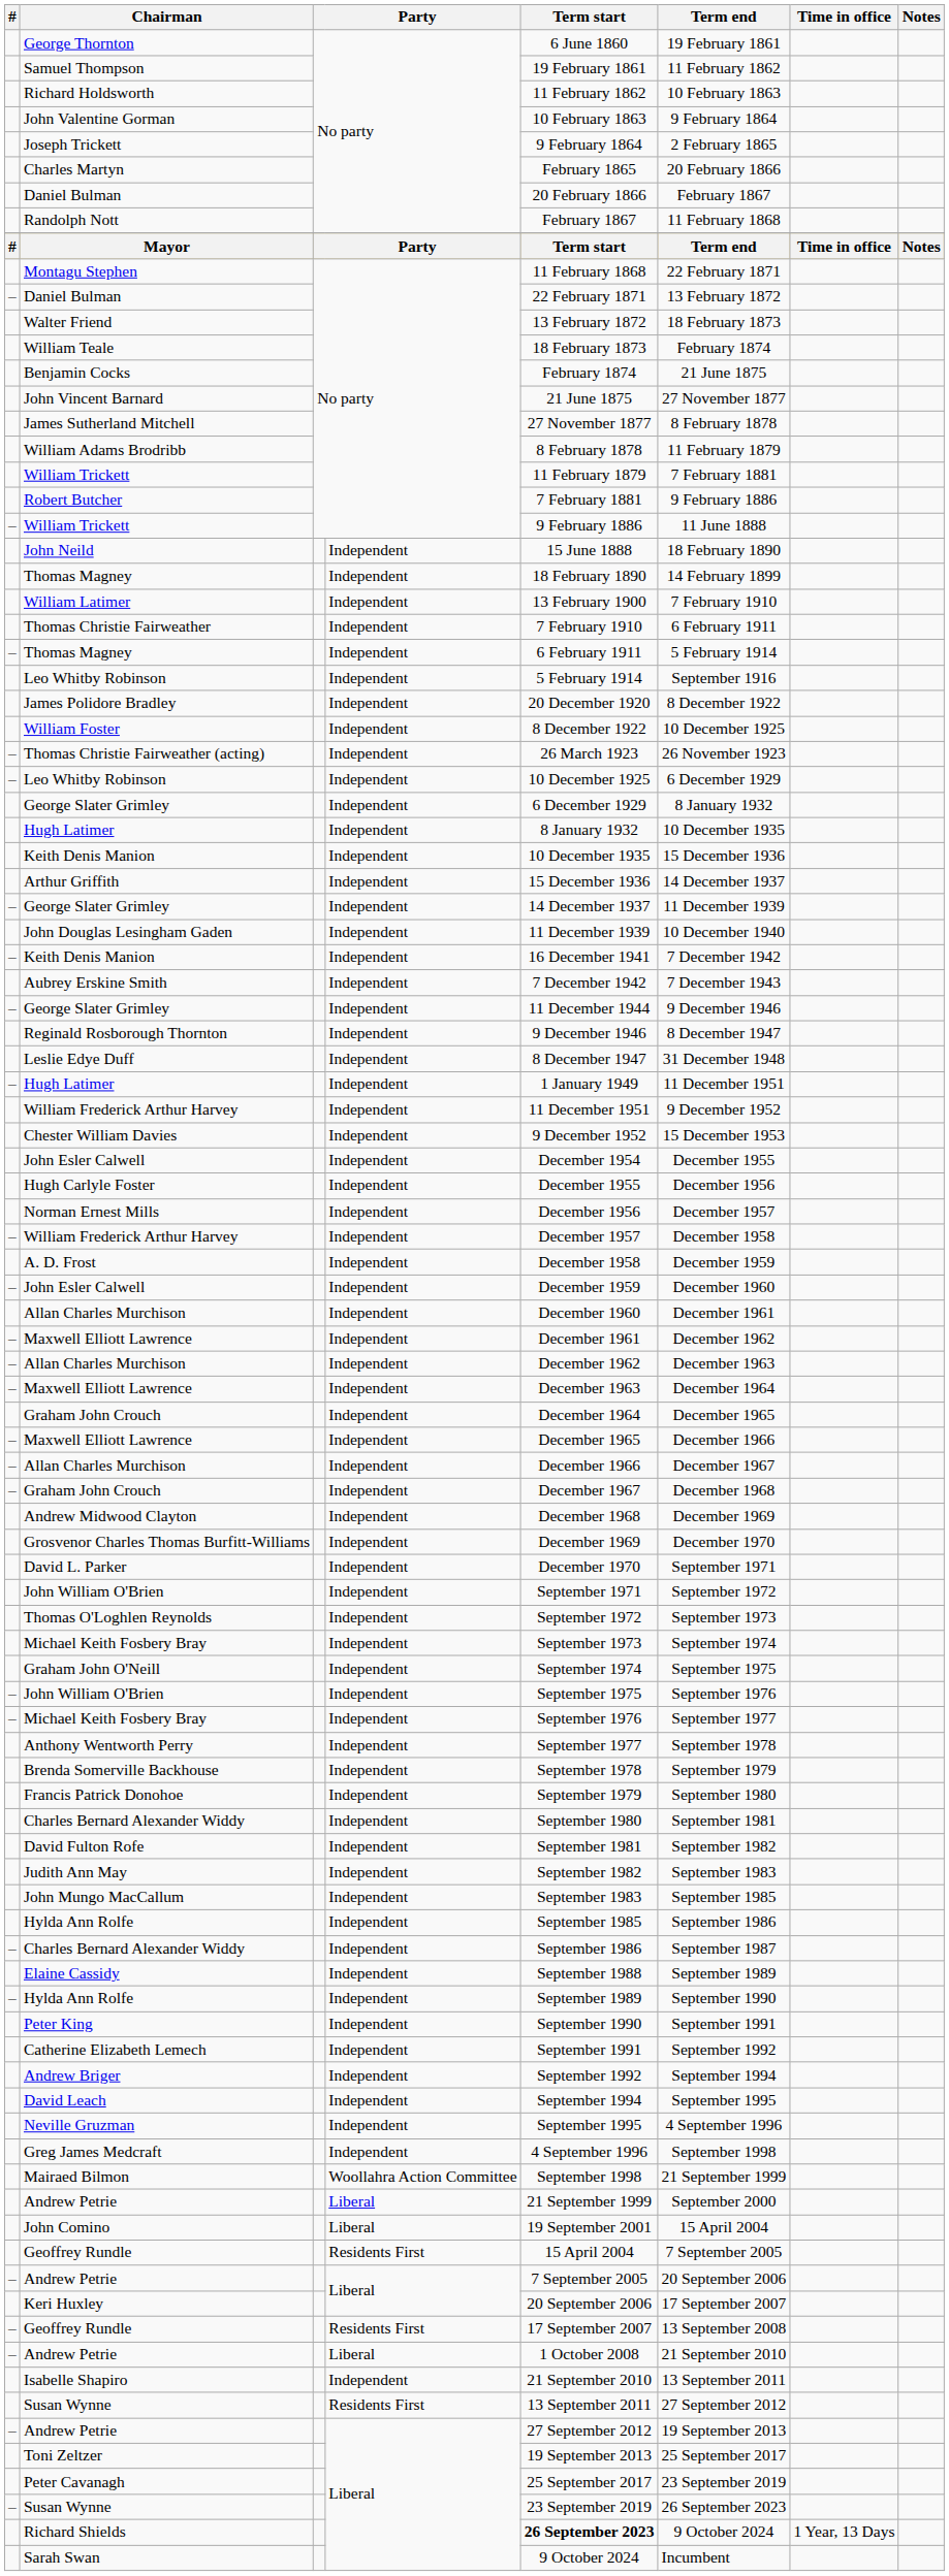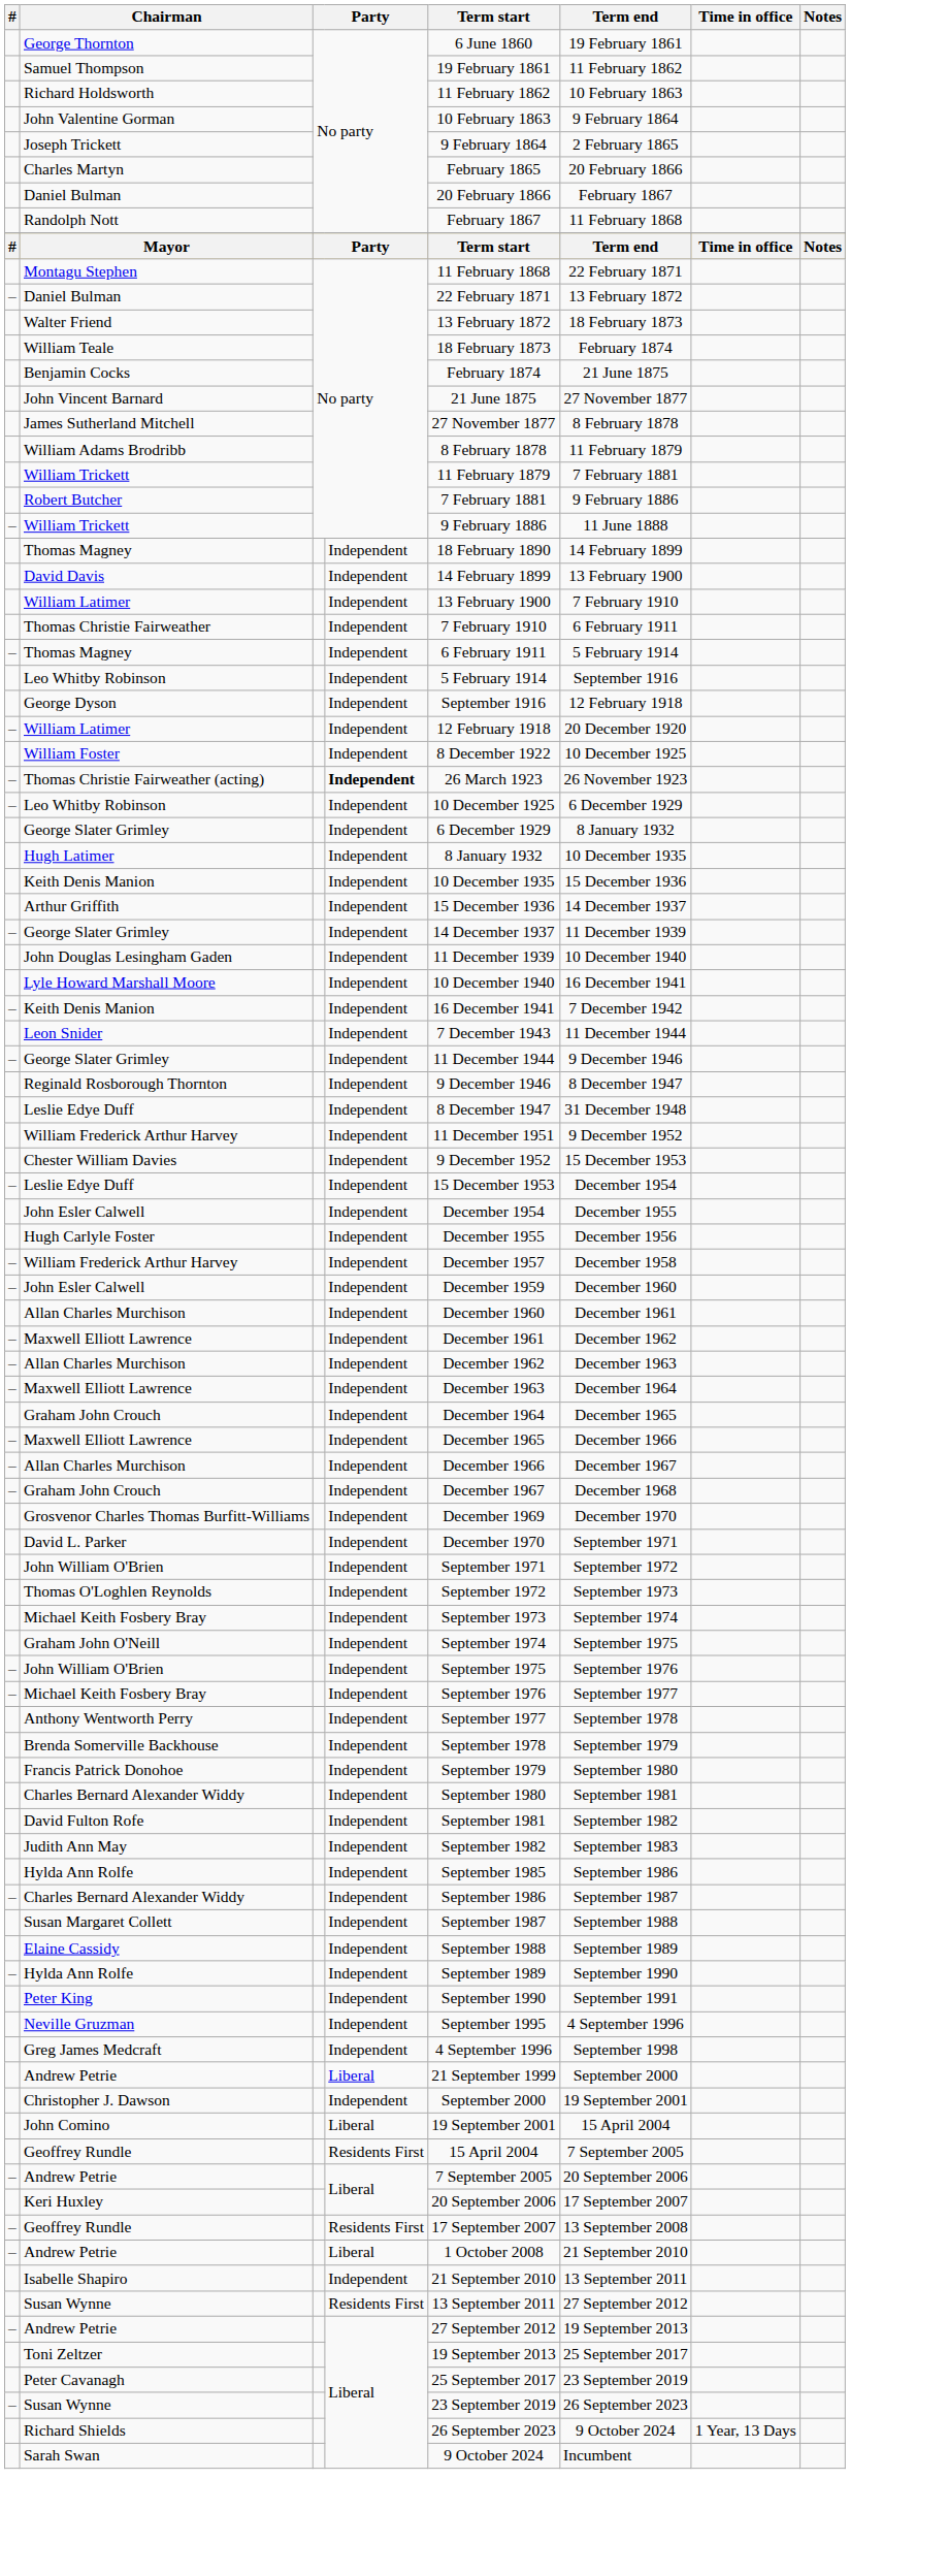- row: John Neild | Independent | 15 June 1888 | 18 February 1890
+ row: David Davis | Independent | 14 February 1899 | 13 February 1900
+ row: George Dyson | Independent | September 1916 | 12 February 1918
+ row: – | William Latimer | Independent | 12 February 1918 | 20 December 1920
- row: James Polidore Bradley | Independent | 20 December 1920 | 8 December 1922
Thomas Christie Fairweather (acting) | column 4: normal -> bold
+ row: Lyle Howard Marshall Moore | Independent | 10 December 1940 | 16 December 1941
- row: Aubrey Erskine Smith | Independent | 7 December 1942 | 7 December 1943
+ row: Leon Snider | Independent | 7 December 1943 | 11 December 1944
- row: – | Hugh Latimer | Independent | 1 January 1949 | 11 December 1951
+ row: – | Leslie Edye Duff | Independent | 15 December 1953 | December 1954
- row: Norman Ernest Mills | Independent | December 1956 | December 1957
- row: A. D. Frost | Independent | December 1958 | December 1959
- row: Andrew Midwood Clayton | Independent | December 1968 | December 1969
- row: John Mungo MacCallum | Independent | September 1983 | September 1985
+ row: Susan Margaret Collett | Independent | September 1987 | September 1988
- row: Catherine Elizabeth Lemech | Independent | September 1991 | September 1992
- row: Andrew Briger | Independent | September 1992 | September 1994
- row: David Leach | Independent | September 1994 | September 1995
- row: Mairaed Bilmon | Woollahra Action Committee | September 1998 | 21 September 1999
+ row: Christopher J. Dawson | Independent | September 2000 | 19 September 2001
Richard Shields | Term start: bold -> normal
